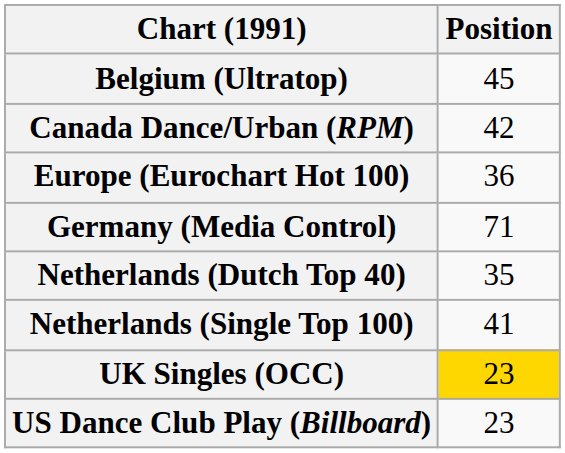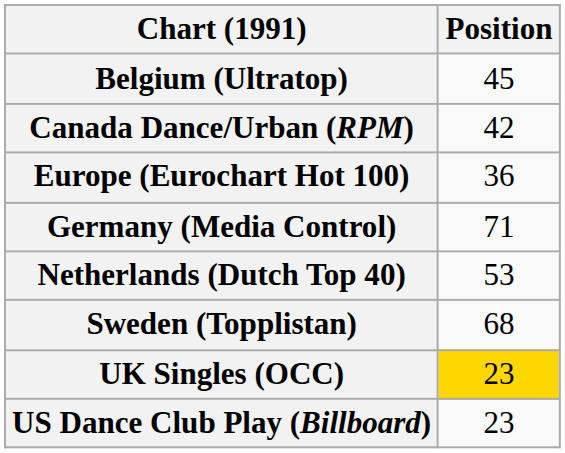Netherlands (Dutch Top 40) | Position: 35 -> 53
- row: Netherlands (Single Top 100) | 41
+ row: Sweden (Topplistan) | 68
